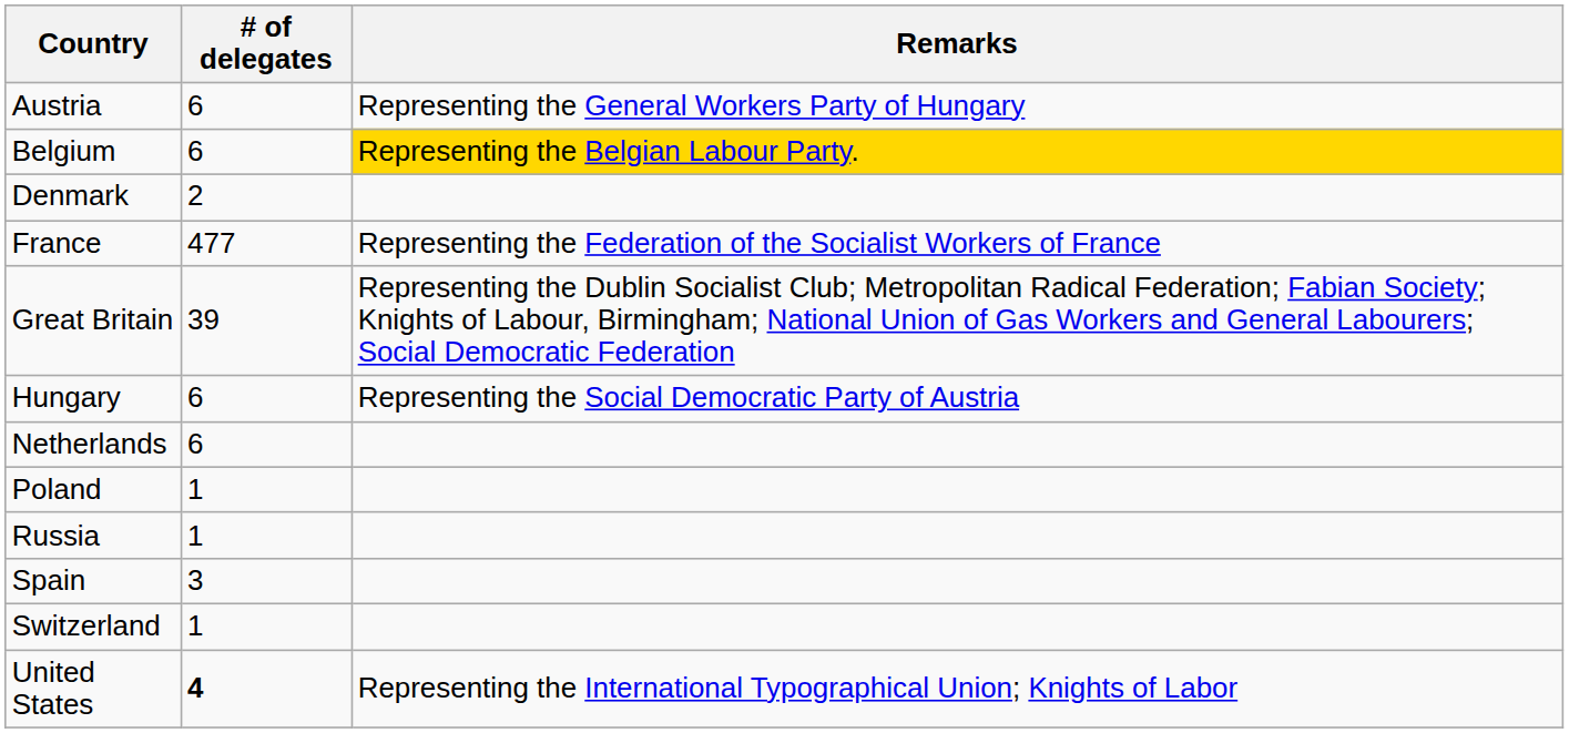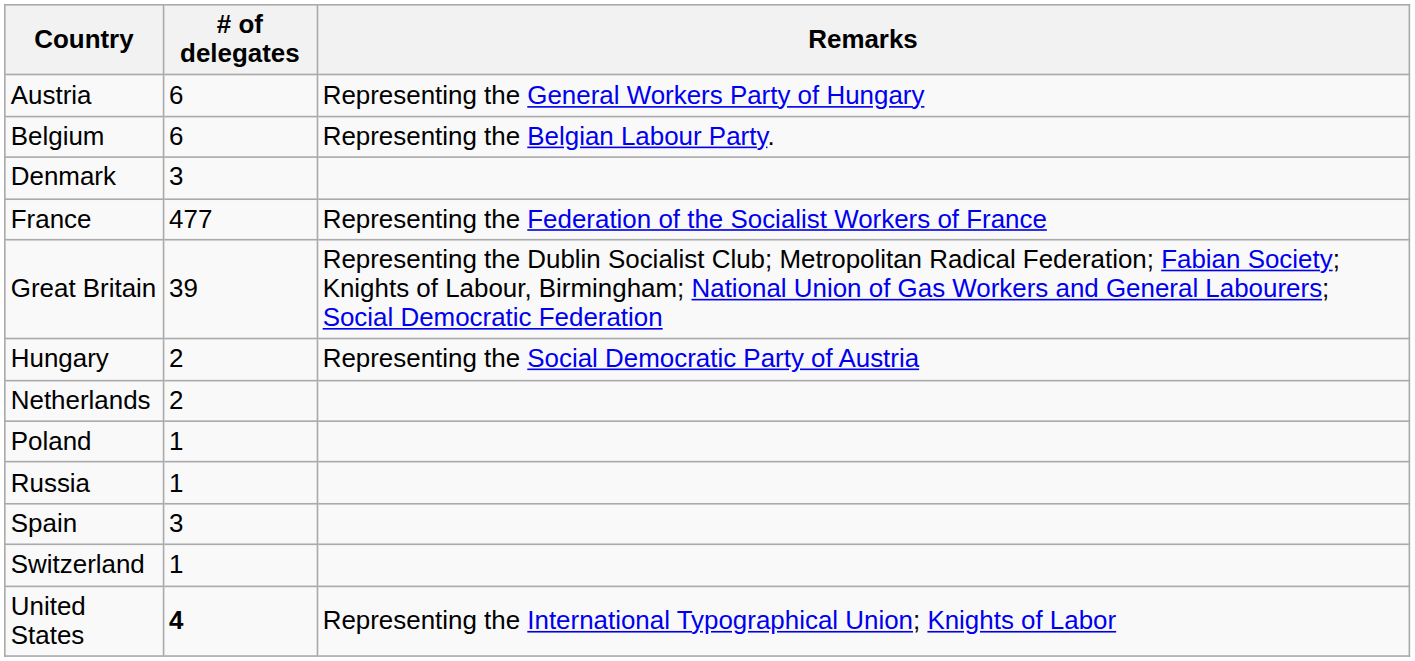Belgium | Remarks: gold background -> no background
Denmark | # of delegates: 2 -> 3
Hungary | # of delegates: 6 -> 2
Netherlands | # of delegates: 6 -> 2
